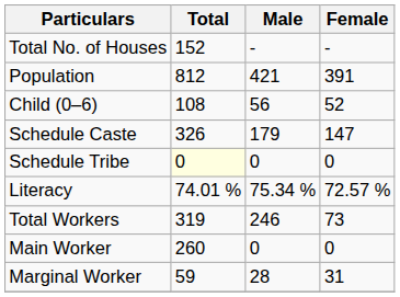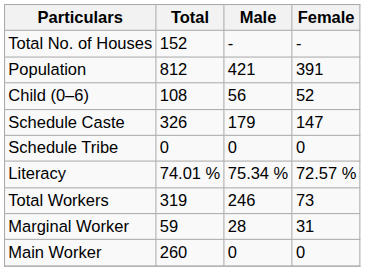Schedule Tribe | Total: lightyellow background -> no background
rows swapped: Main Worker <-> Marginal Worker
